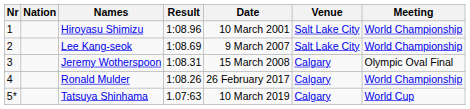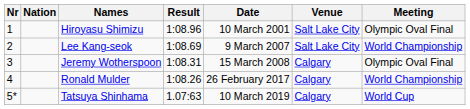Hiroyasu Shimizu | Meeting: World Championship -> Olympic Oval Final
